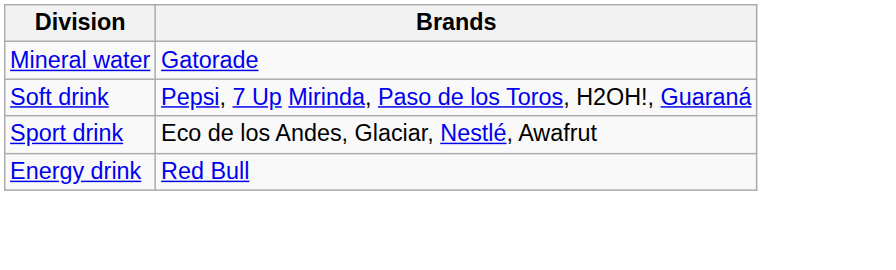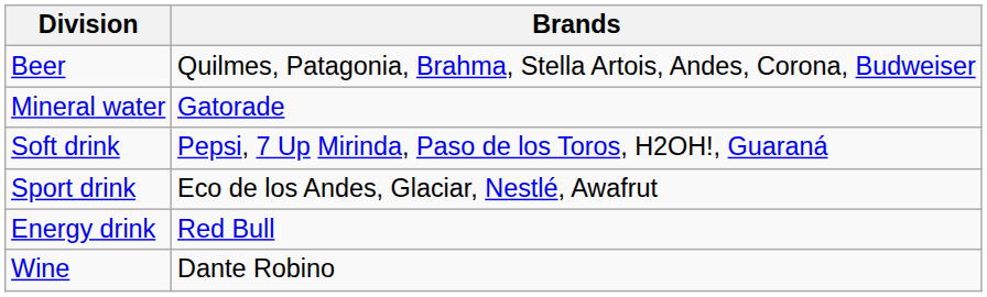+ row: Beer | Quilmes, Patagonia, Brahma, Stella Artois, Andes, Corona, Budweiser
+ row: Wine | Dante Robino
